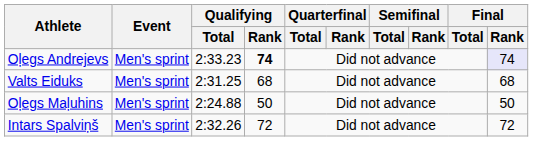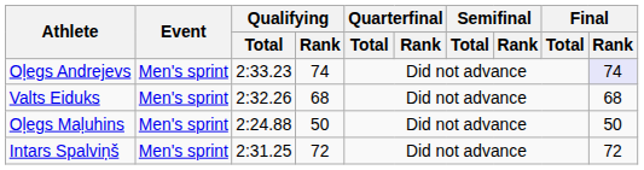Oļegs Andrejevs | Qualifying / Rank: bold -> normal
Valts Eiduks | Qualifying / Total: 2:31.25 -> 2:32.26
Intars Spalviņš | Qualifying / Total: 2:32.26 -> 2:31.25
